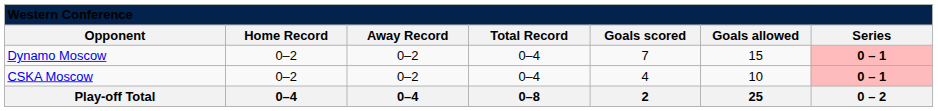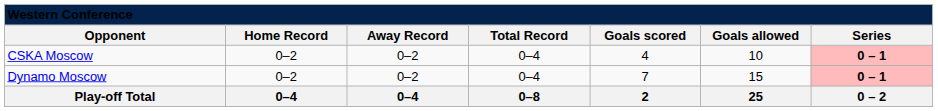rows swapped: Dynamo Moscow <-> CSKA Moscow
